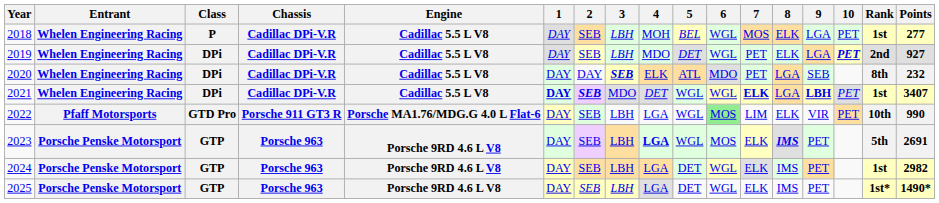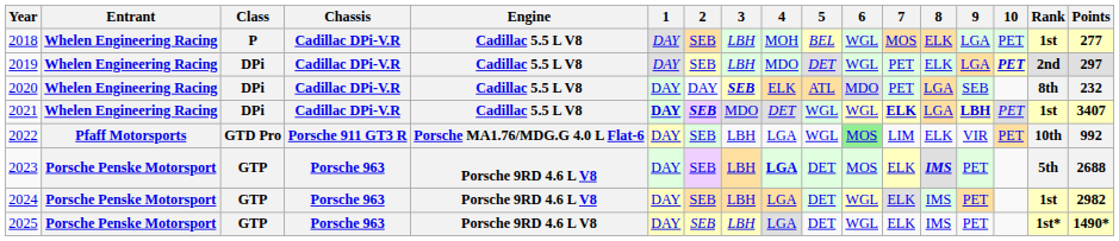2019 | Points: 927 -> 297
2022 | Points: 990 -> 992
2023 | 5: WGL -> DET
2023 | Points: 2691 -> 2688
